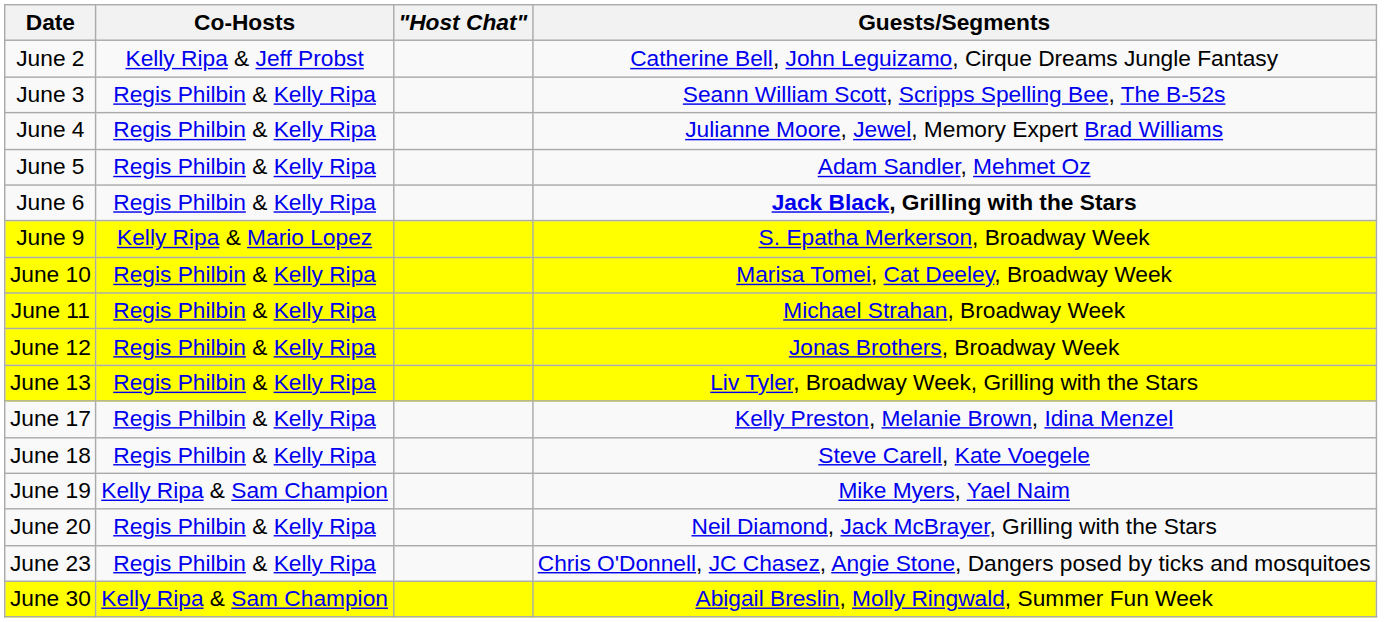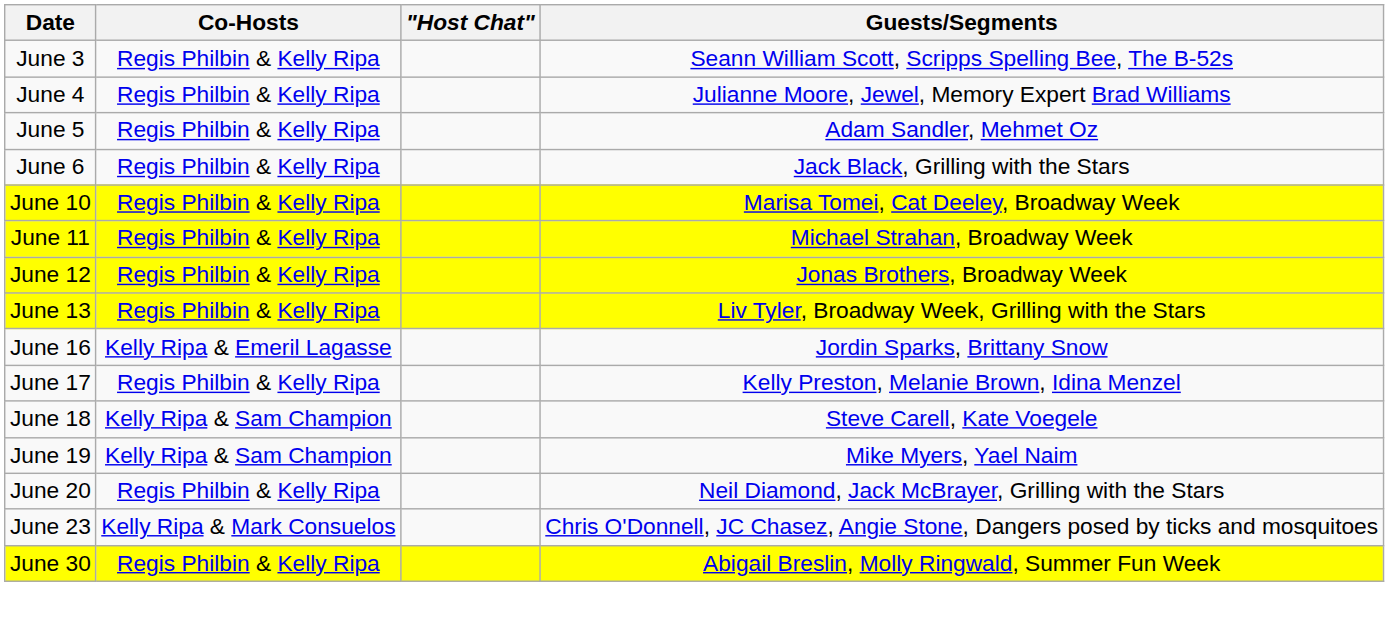- row: June 2 | Kelly Ripa & Jeff Probst | Catherine Bell, John Leguizamo, Cirque Dreams Jungle Fantasy
June 6 | Guests/Segments: bold -> normal
- row: June 9 | Kelly Ripa & Mario Lopez | S. Epatha Merkerson, Broadway Week
+ row: June 16 | Kelly Ripa & Emeril Lagasse | Jordin Sparks, Brittany Snow
June 18 | Co-Hosts: Regis Philbin & Kelly Ripa -> Kelly Ripa & Sam Champion
June 23 | Co-Hosts: Regis Philbin & Kelly Ripa -> Kelly Ripa & Mark Consuelos
June 30 | Co-Hosts: Kelly Ripa & Sam Champion -> Regis Philbin & Kelly Ripa
